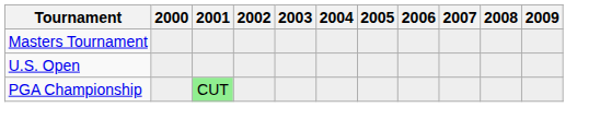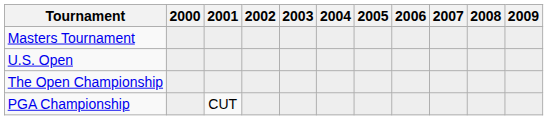+ row: The Open Championship
PGA Championship | 2001: lightgreen background -> no background
